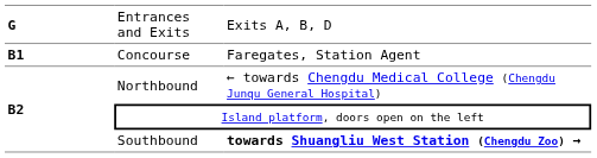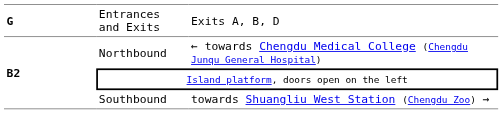- row: B1 | Concourse | Faregates, Station Agent
Southbound | column 3: bold -> normal
